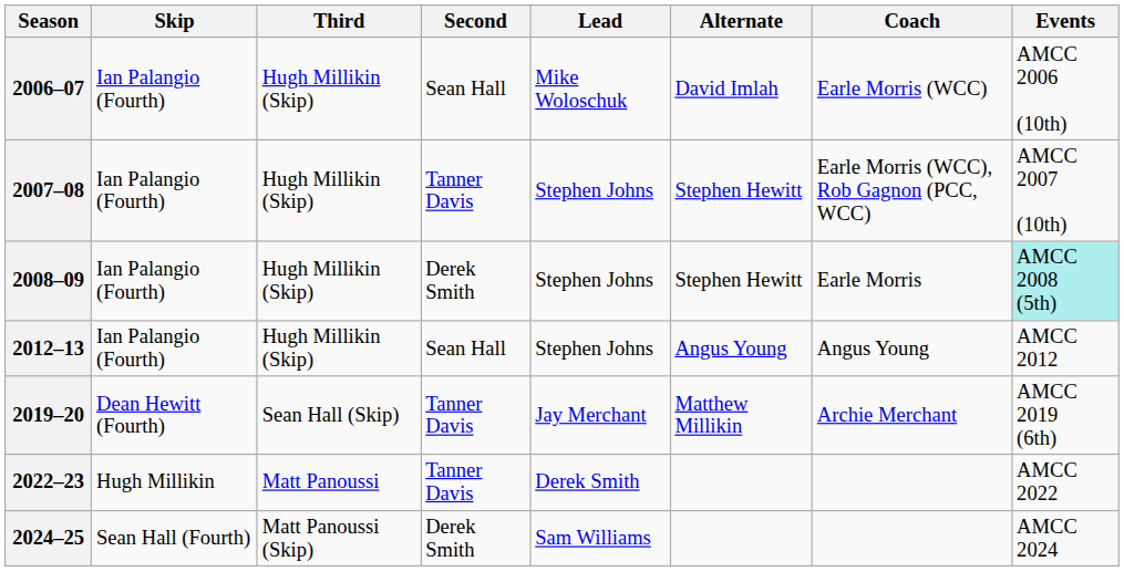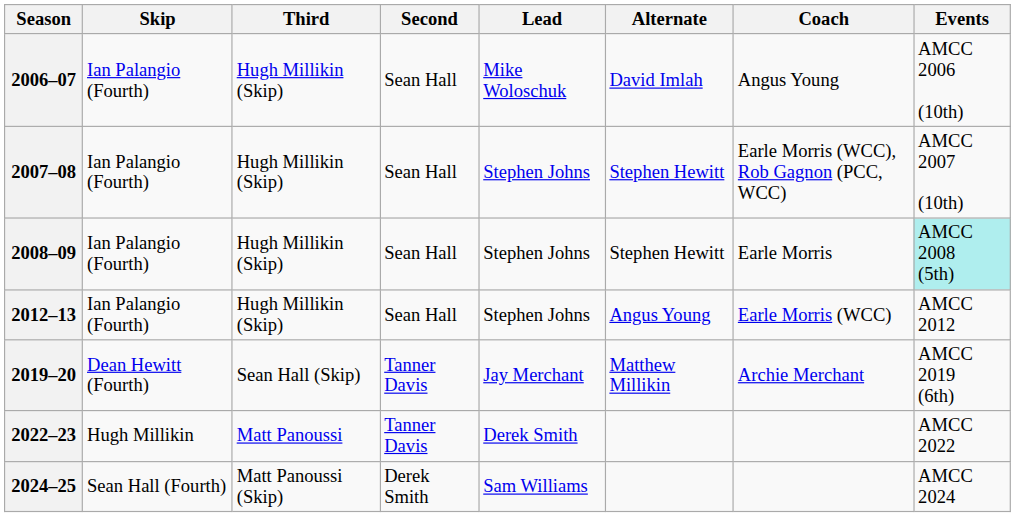2006–07 | Coach: Earle Morris (WCC) -> Angus Young
2007–08 | Second: Tanner Davis -> Sean Hall
2008–09 | Second: Derek Smith -> Sean Hall
2012–13 | Coach: Angus Young -> Earle Morris (WCC)
